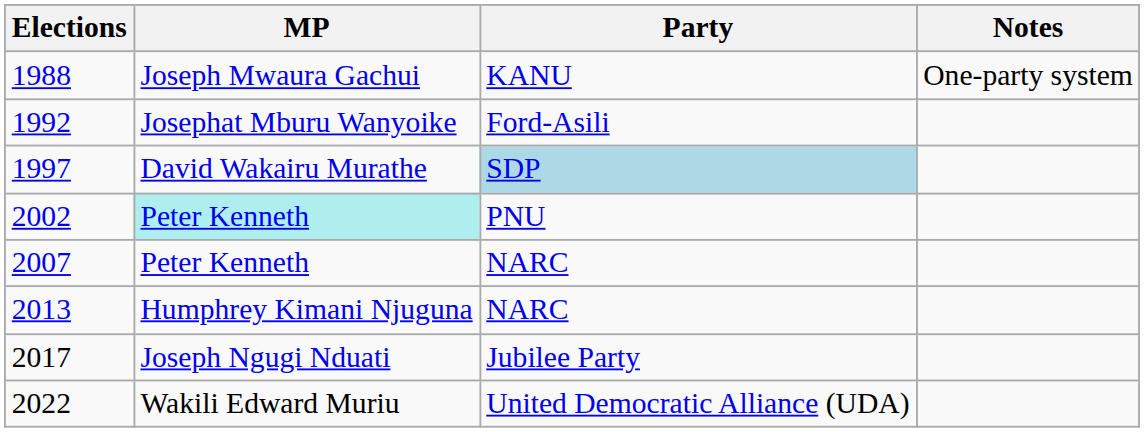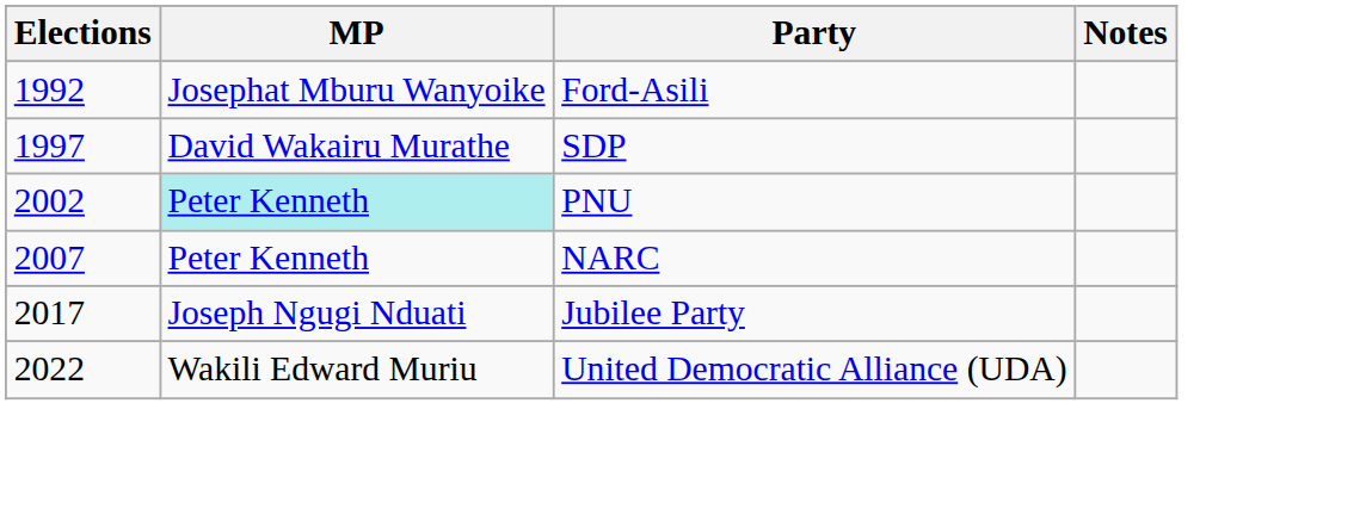- row: 1988 | Joseph Mwaura Gachui | KANU | One-party system
1997 | Party: lightblue background -> no background
- row: 2013 | Humphrey Kimani Njuguna | NARC
